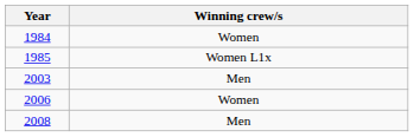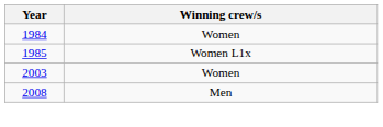2003 | Winning crew/s: Men -> Women
- row: 2006 | Women
